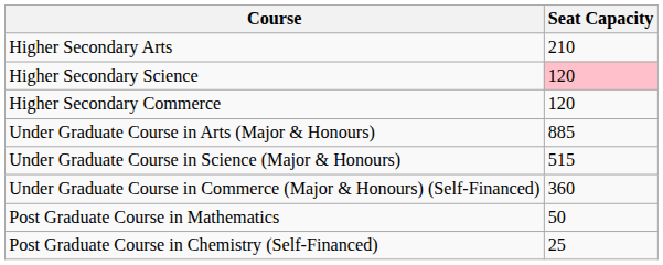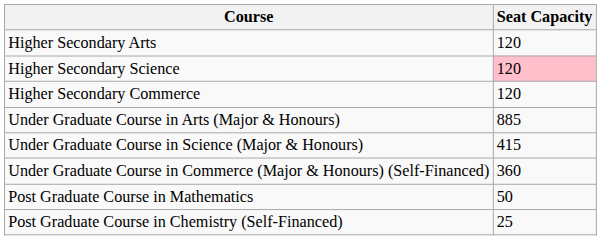Higher Secondary Arts | Seat Capacity: 210 -> 120
Under Graduate Course in Science (Major & Honours) | Seat Capacity: 515 -> 415
